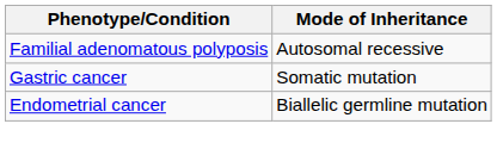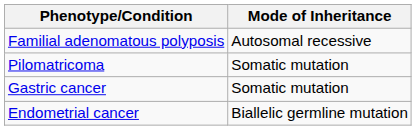+ row: Pilomatricoma | Somatic mutation
